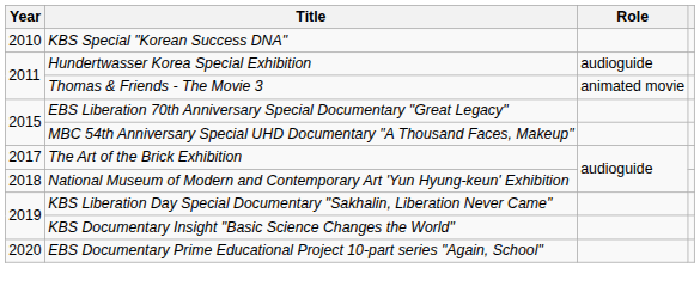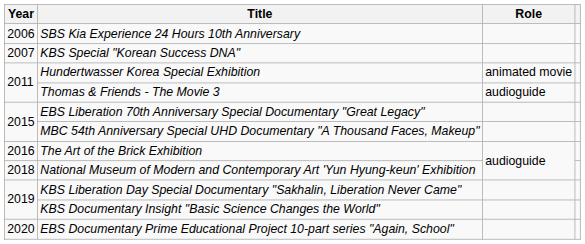+ row: 2006 | SBS Kia Experience 24 Hours 10th Anniversary
KBS Special "Korean Success DNA" | Year: 2010 -> 2007
Hundertwasser Korea Special Exhibition | Role: audioguide -> animated movie
Thomas & Friends - The Movie 3 | Role: animated movie -> audioguide
The Art of the Brick Exhibition | Year: 2017 -> 2016
